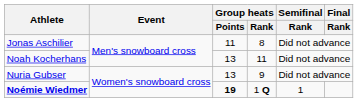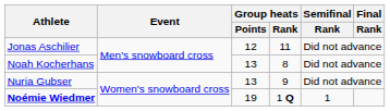Jonas Aschilier | Group heats / Points: 11 -> 12
Jonas Aschilier | Group heats / Rank: 8 -> 11
Noah Kocherhans | Group heats / Rank: 11 -> 8
Noémie Wiedmer | Group heats / Points: bold -> normal
